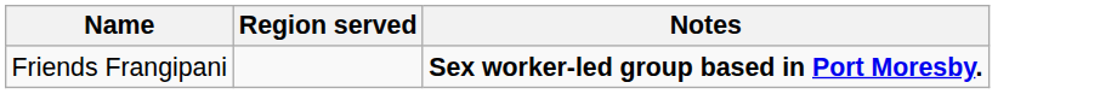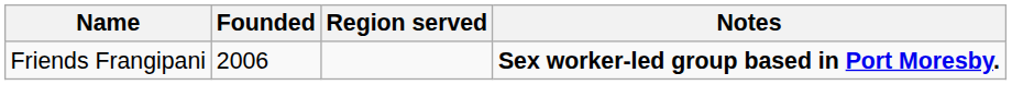+ column: Founded | 2006
